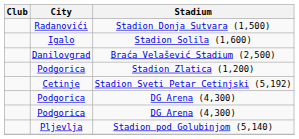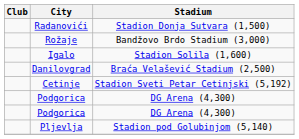+ row: Rožaje | Bandžovo Brdo Stadium (3,000)
- row: Podgorica | Stadion Zlatica (1,200)
